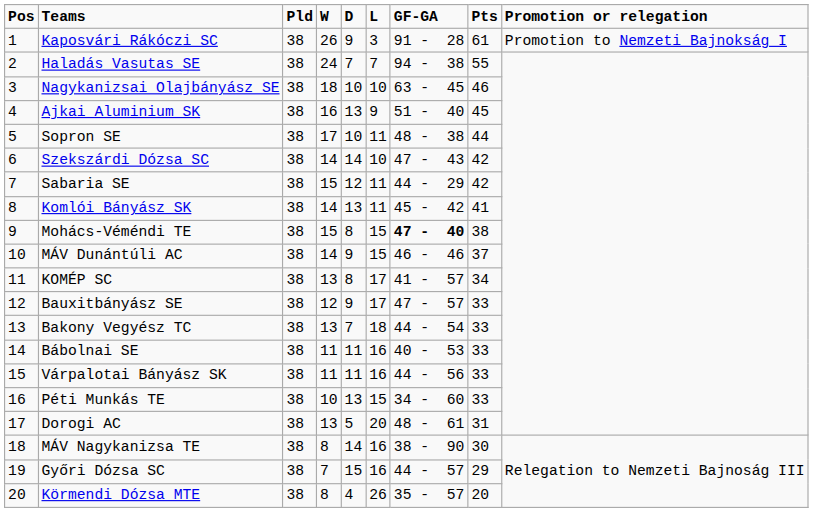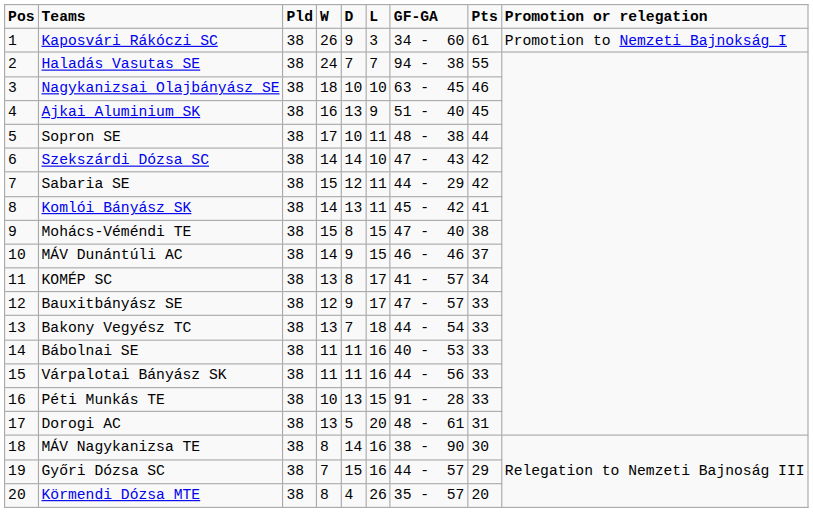Kaposvári Rákóczi SC | GF-GA: 91 - 28 -> 34 - 60
Mohács-Véméndi TE | GF-GA: bold -> normal
Péti Munkás TE | GF-GA: 34 - 60 -> 91 - 28
